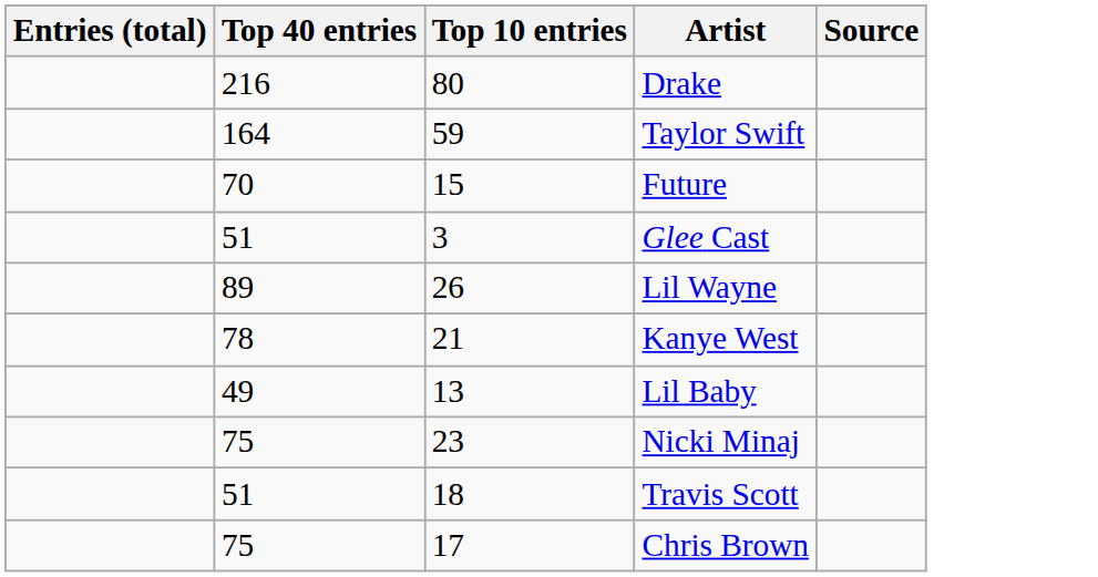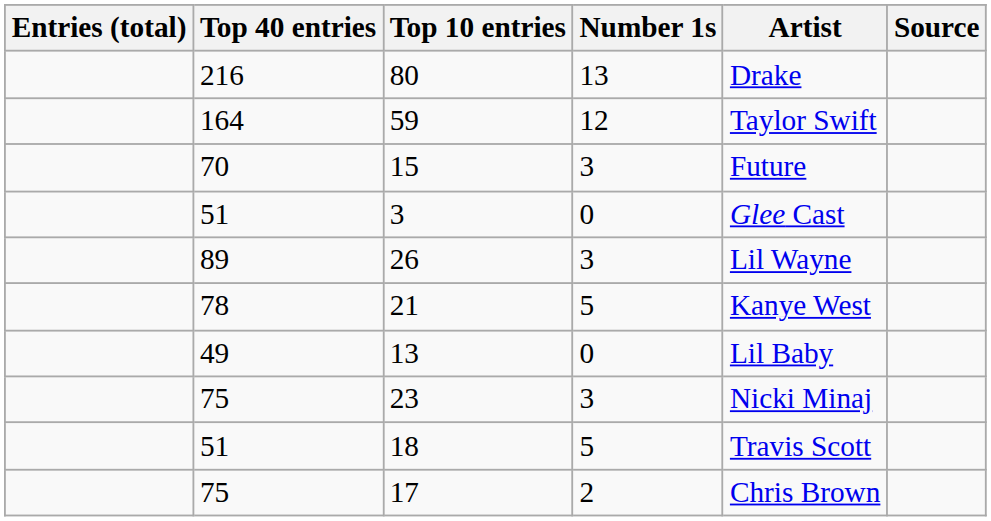+ column: Number 1s | 13 | 12 | 3 | 0 | 3 | 5 | 0 | 3 | 5 | 2
